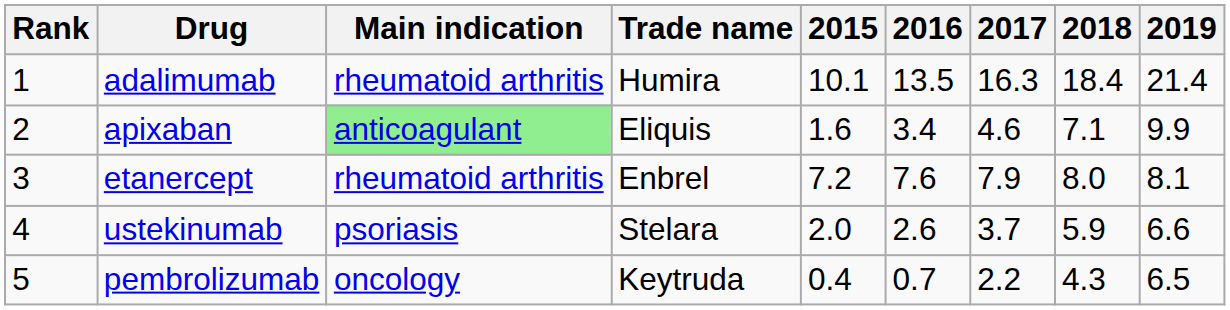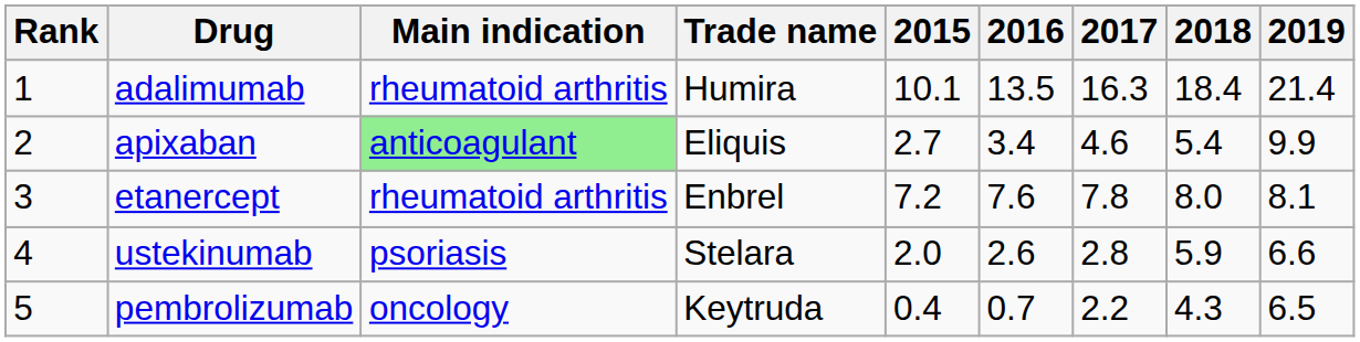apixaban | 2015: 1.6 -> 2.7
apixaban | 2018: 7.1 -> 5.4
etanercept | 2017: 7.9 -> 7.8
ustekinumab | 2017: 3.7 -> 2.8
